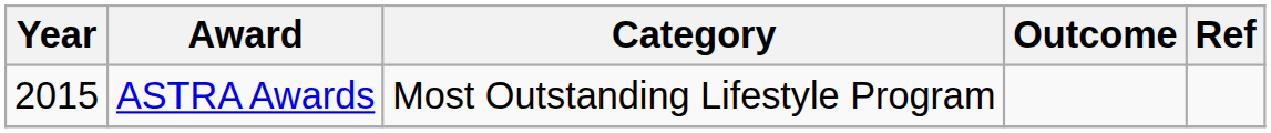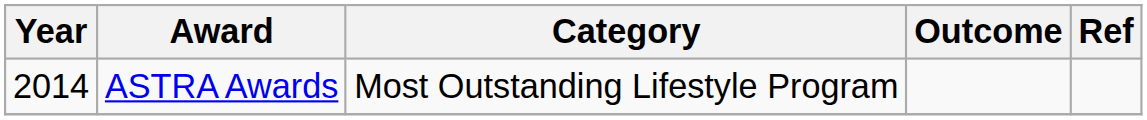ASTRA Awards | Year: 2015 -> 2014
